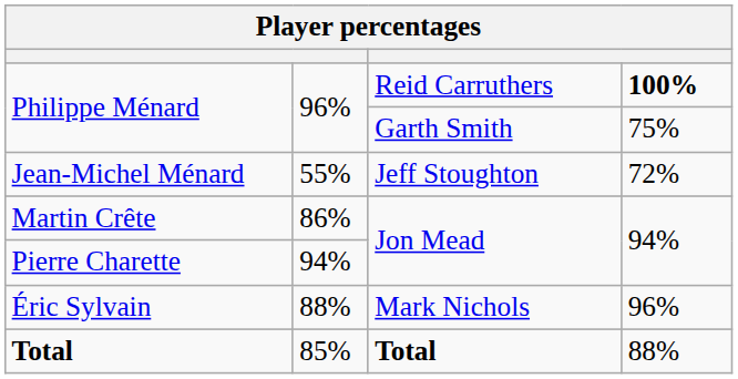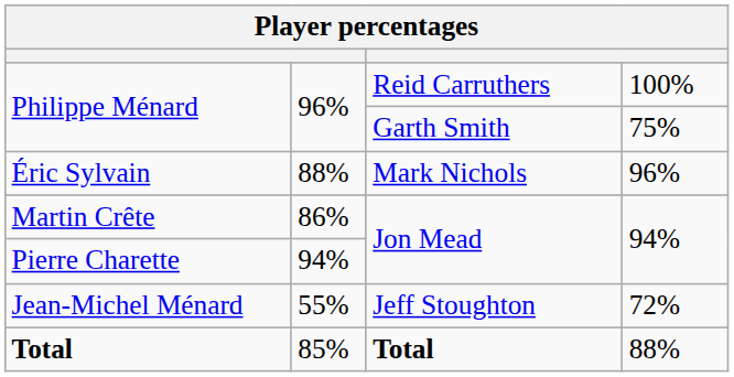Philippe Ménard / Reid Carruthers | column 4: bold -> normal
rows swapped: Éric Sylvain <-> Jean-Michel Ménard
